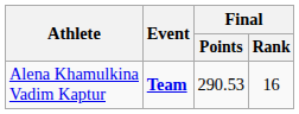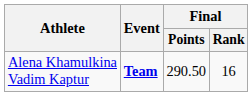Alena Khamulkina Vadim Kaptur | Final / Points: 290.53 -> 290.50
